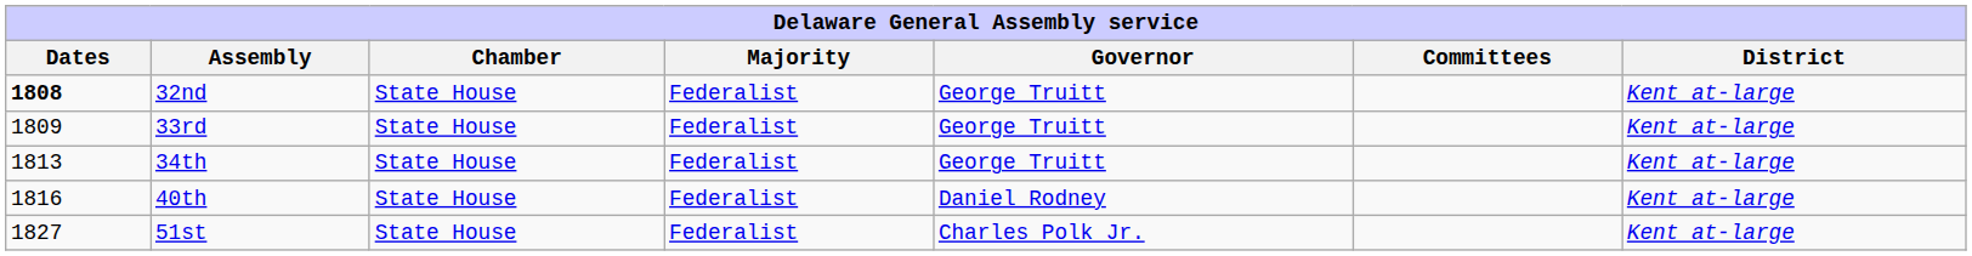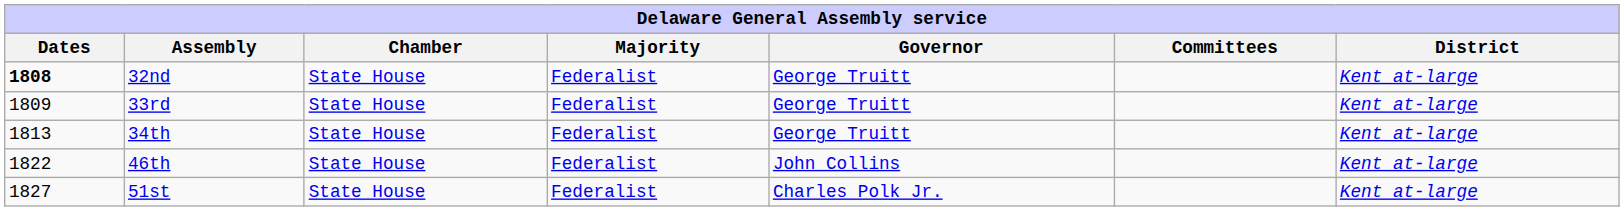- row: 1816 | 40th | State House | Federalist | Daniel Rodney | Kent at-large
+ row: 1822 | 46th | State House | Federalist | John Collins | Kent at-large
